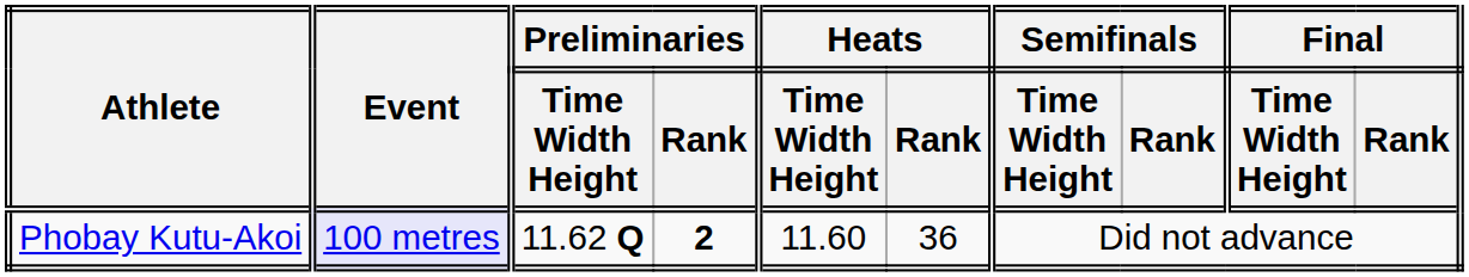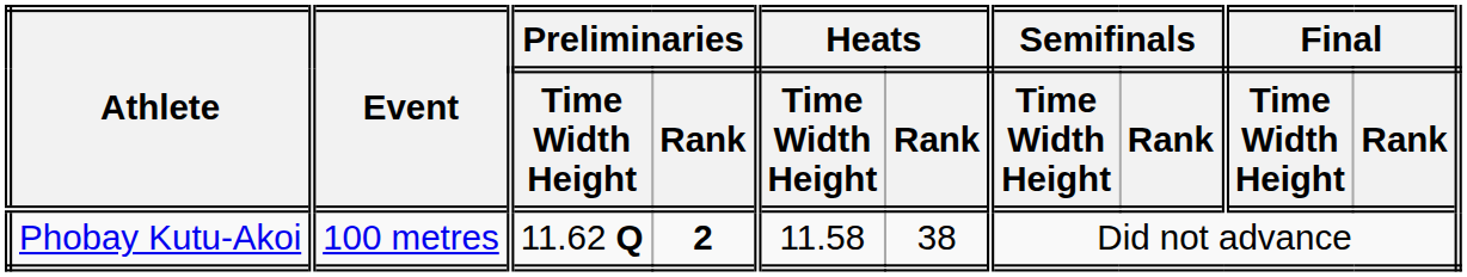Phobay Kutu-Akoi | Event: lavender background -> no background
Phobay Kutu-Akoi | Heats / Time Width Height: 11.60 -> 11.58
Phobay Kutu-Akoi | Heats / Rank: 36 -> 38
